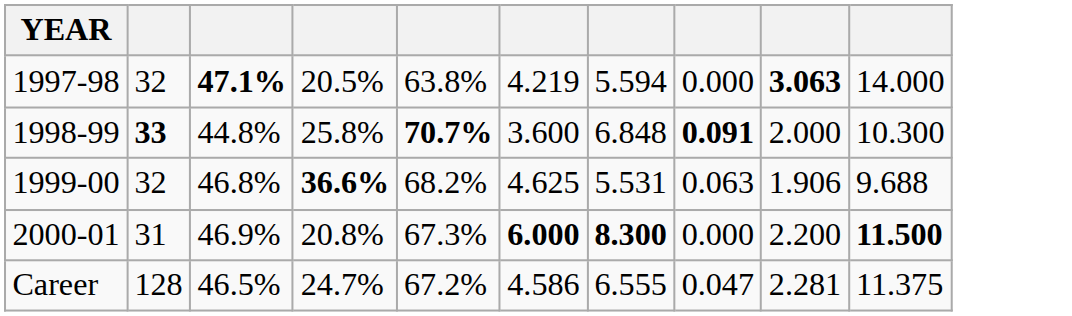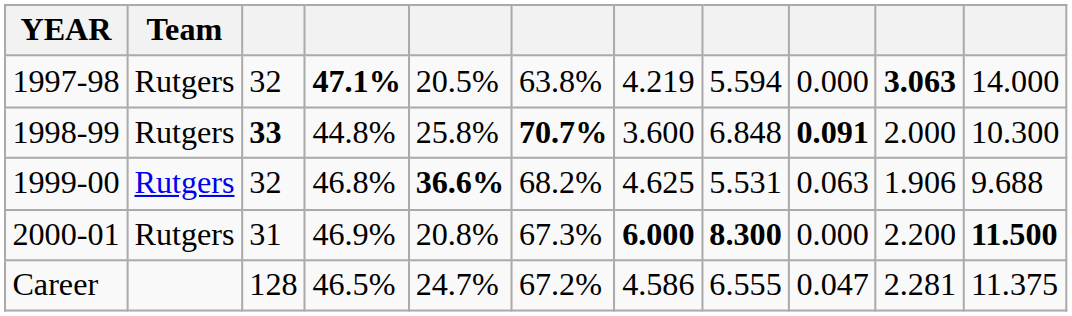+ column: Team | Rutgers | Rutgers | Rutgers | Rutgers
